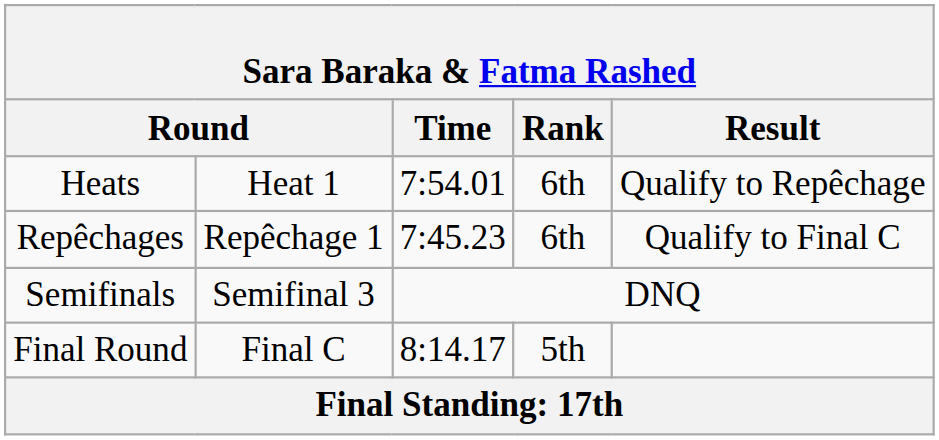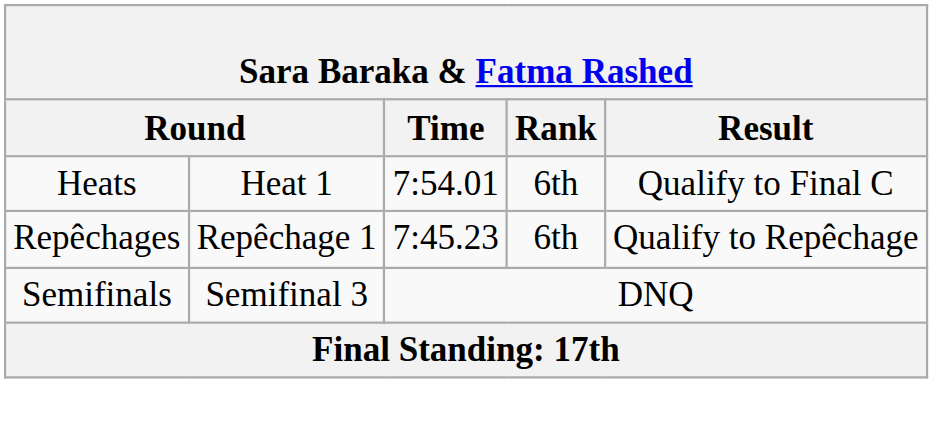Heats | Result: Qualify to Repêchage -> Qualify to Final C
Repêchages | Result: Qualify to Final C -> Qualify to Repêchage
- row: Final Round | Final C | 8:14.17 | 5th
